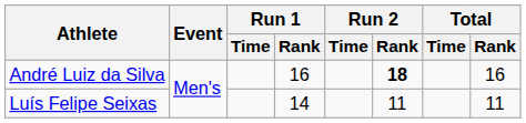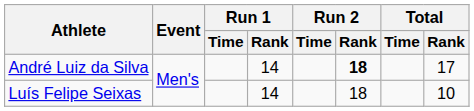André Luiz da Silva | Run 1 / Rank: 16 -> 14
André Luiz da Silva | Total / Rank: 16 -> 17
Luís Felipe Seixas | Run 2 / Rank: 11 -> 18
Luís Felipe Seixas | Total / Rank: 11 -> 10
